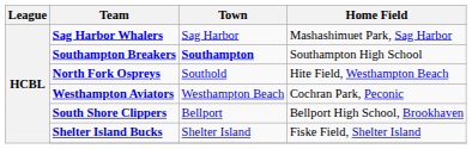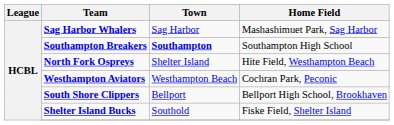North Fork Ospreys | Town: Southold -> Shelter Island
Shelter Island Bucks | Town: Shelter Island -> Southold
